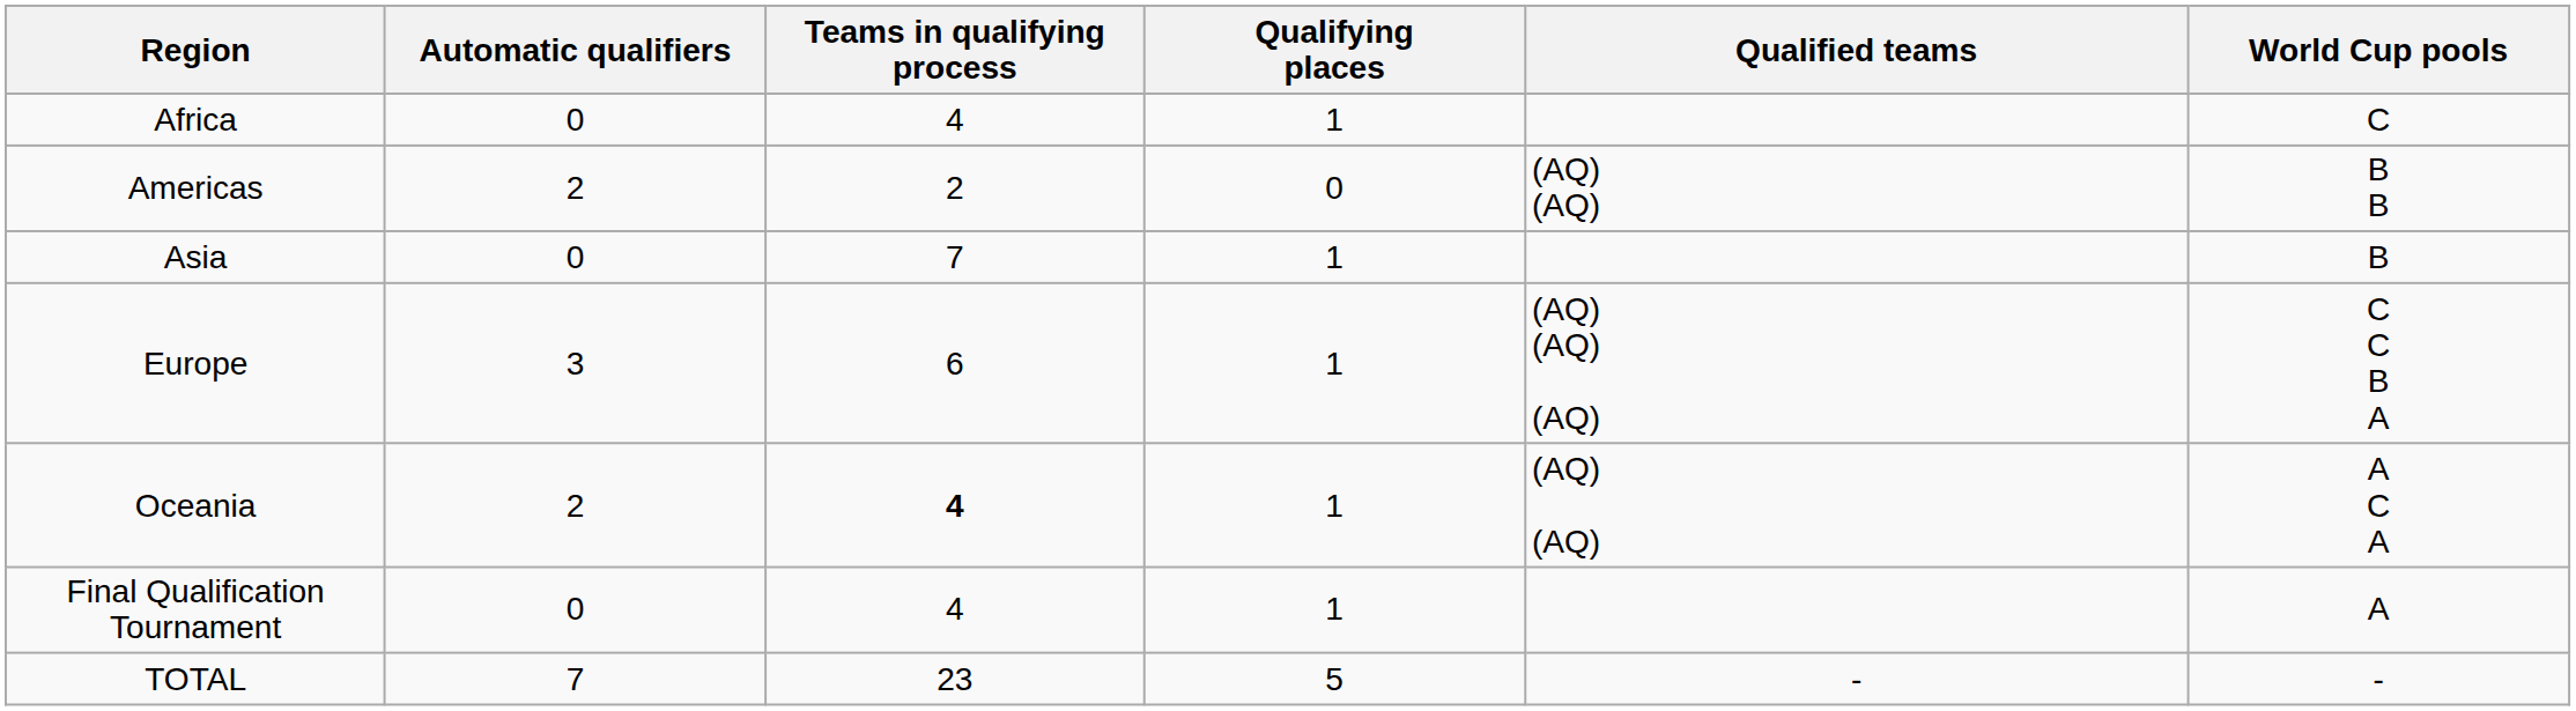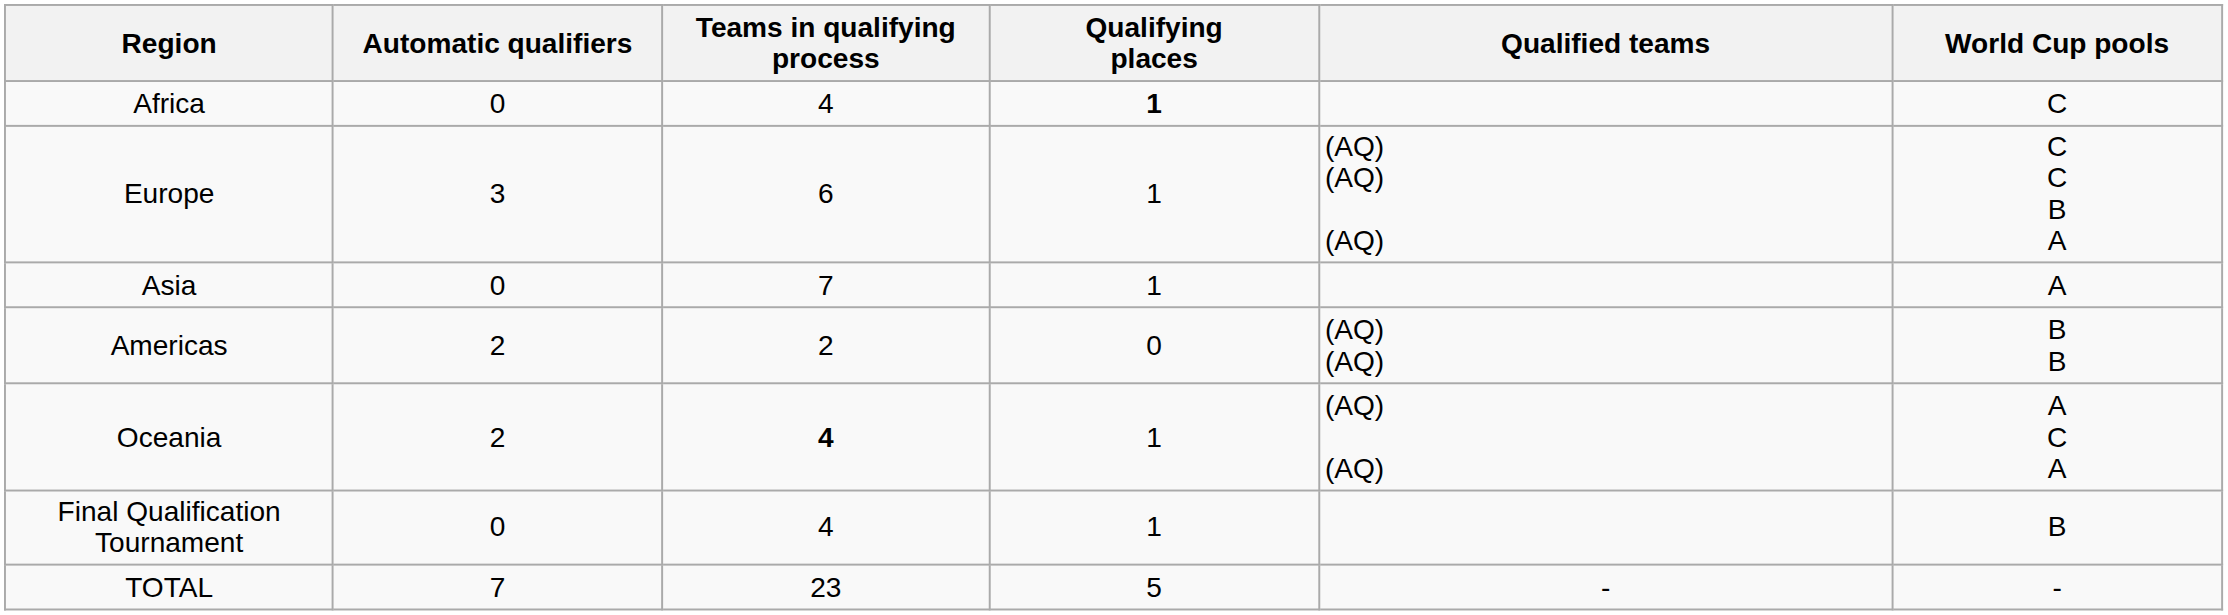Africa | Qualifying places: normal -> bold
rows swapped: Americas <-> Europe
Asia | World Cup pools: B -> A
Final Qualification Tournament | World Cup pools: A -> B
